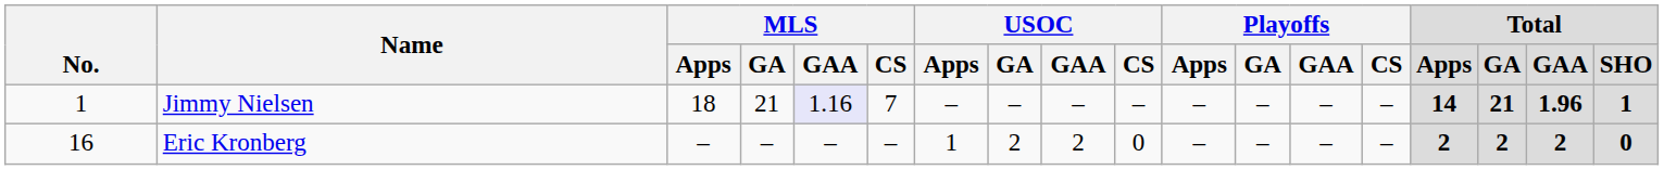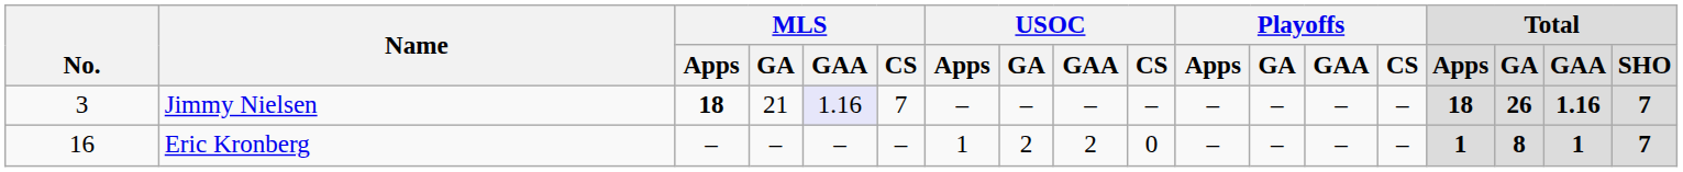Jimmy Nielsen | No.: 1 -> 3
Jimmy Nielsen | MLS / Apps: normal -> bold
Jimmy Nielsen | Total / Apps: 14 -> 18
Jimmy Nielsen | Total / GA: 21 -> 26
Jimmy Nielsen | Total / GAA: 1.96 -> 1.16
Jimmy Nielsen | Total / SHO: 1 -> 7
Eric Kronberg | Total / Apps: 2 -> 1
Eric Kronberg | Total / GA: 2 -> 8
Eric Kronberg | Total / GAA: 2 -> 1
Eric Kronberg | Total / SHO: 0 -> 7
